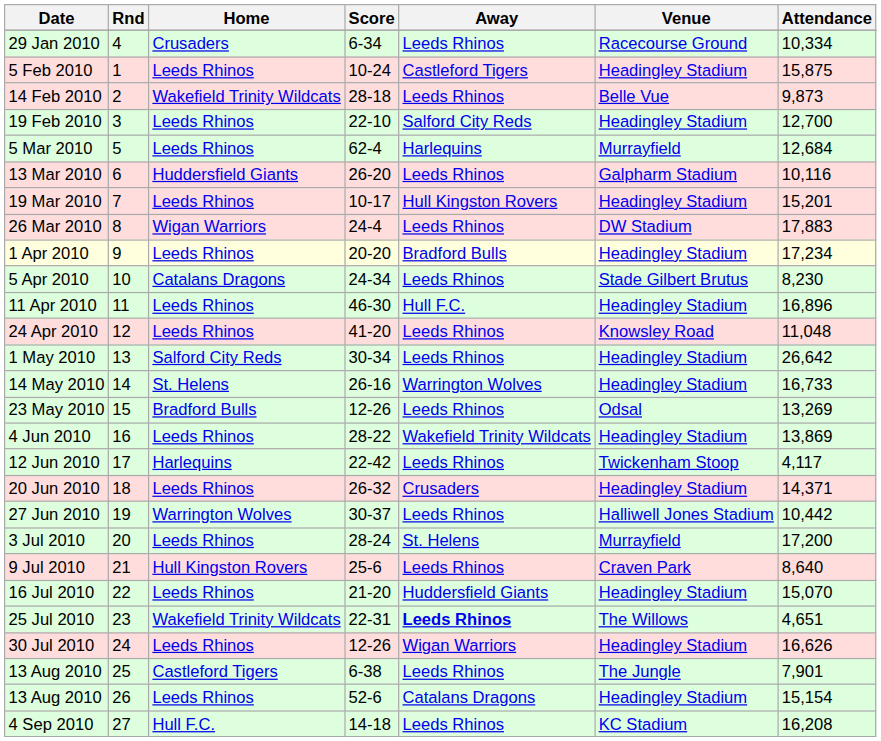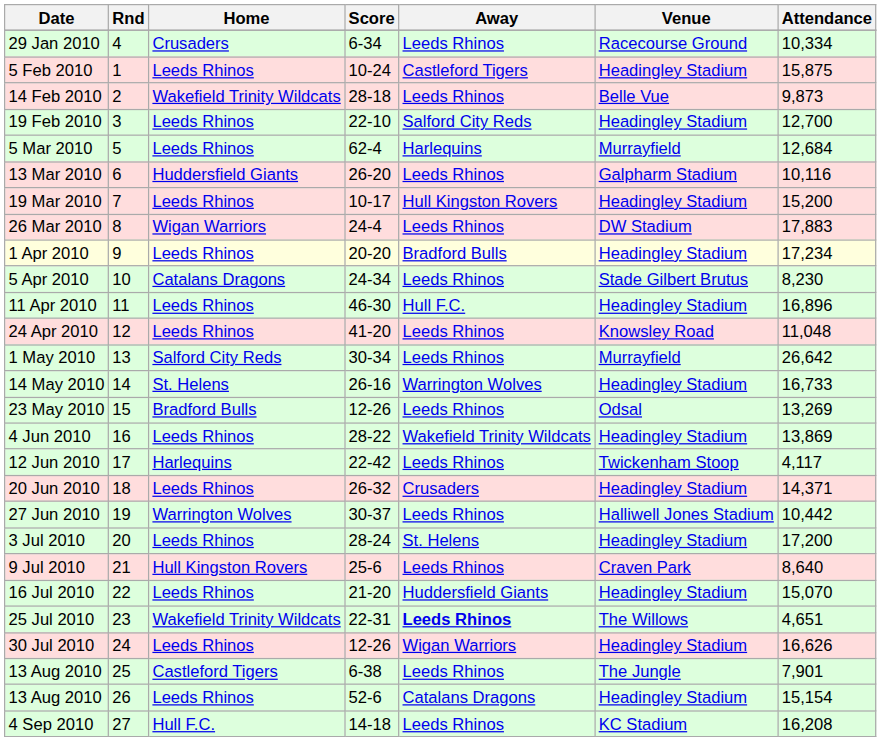19 Mar 2010 | Attendance: 15,201 -> 15,200
1 May 2010 | Venue: Headingley Stadium -> Murrayfield
3 Jul 2010 | Venue: Murrayfield -> Headingley Stadium
